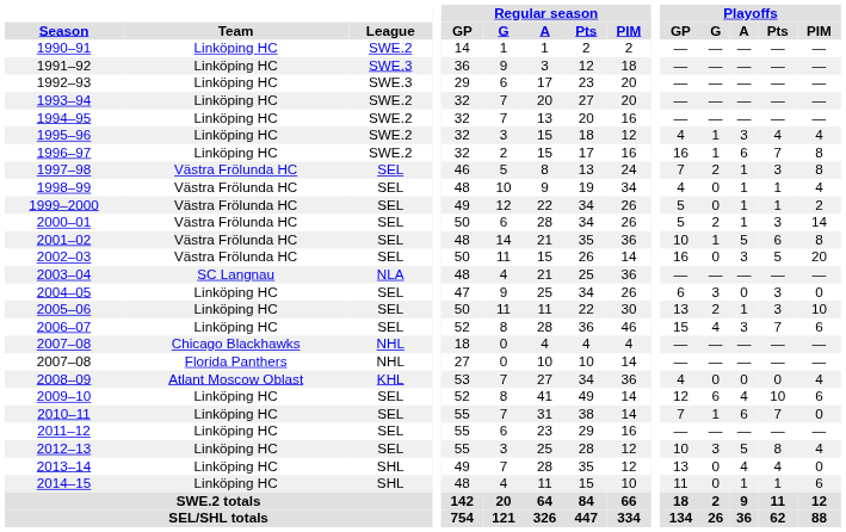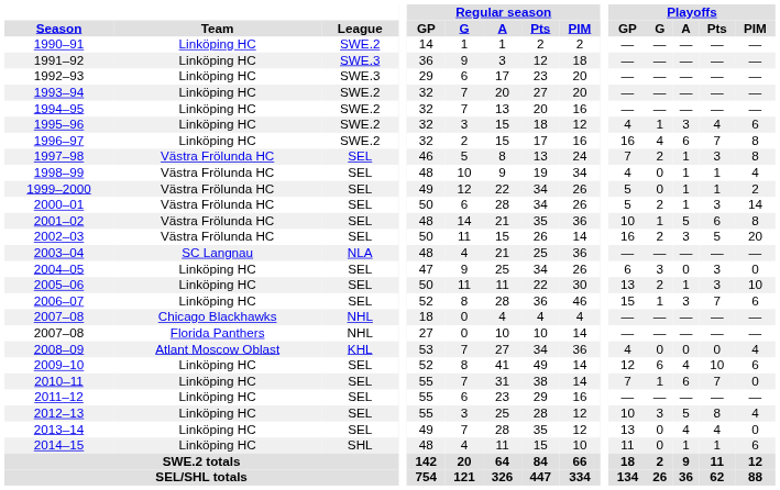1995–96 | Playoffs / PIM: 4 -> 6
1996–97 | Playoffs / G: 1 -> 4
2002–03 | Playoffs / G: 0 -> 2
2006–07 | Playoffs / G: 4 -> 1
2013–14 | League: SHL -> SEL
